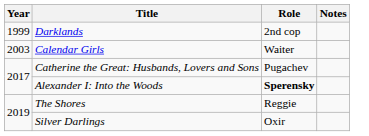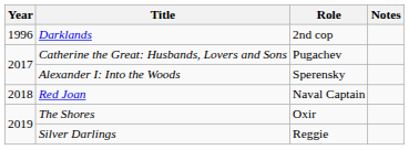Darklands | Year: 1999 -> 1996
- row: 2003 | Calendar Girls | Waiter
Alexander I: Into the Woods | Role: bold -> normal
+ row: 2018 | Red Joan | Naval Captain
The Shores | Role: Reggie -> Oxir
Silver Darlings | Role: Oxir -> Reggie
